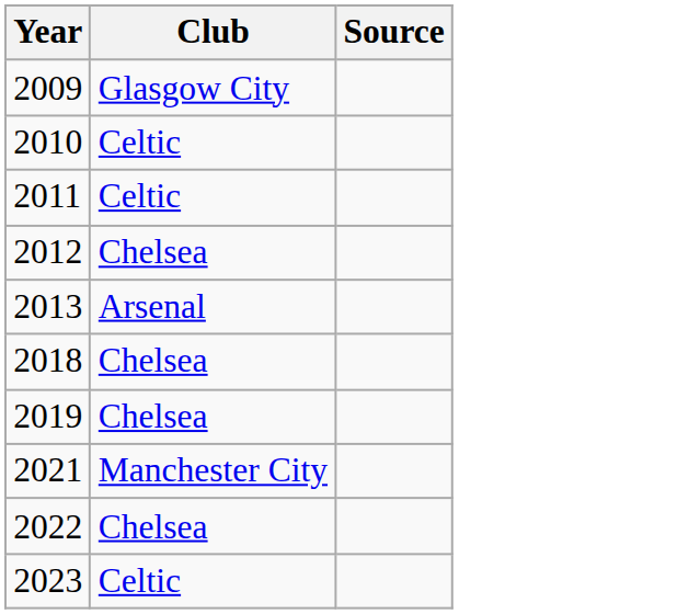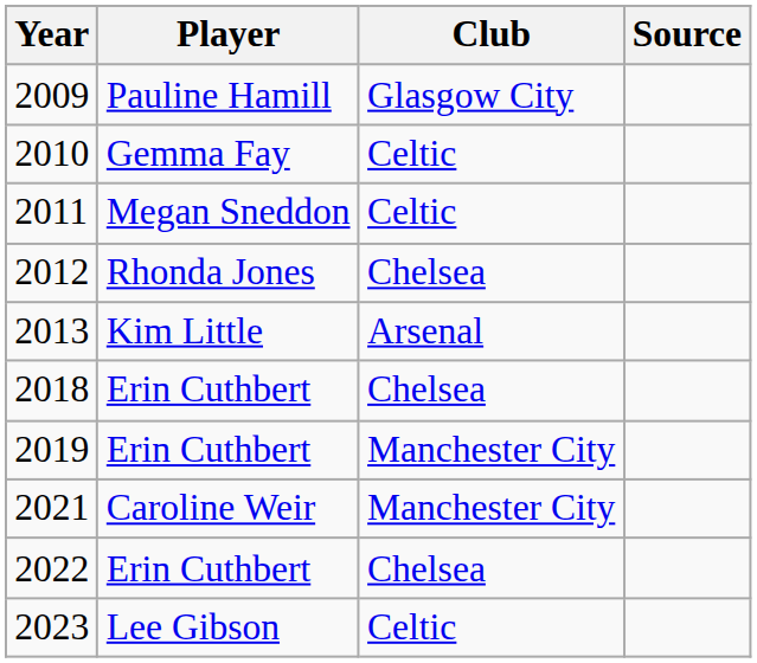+ column: Player | Pauline Hamill | Gemma Fay | Megan Sneddon | Rhonda Jones | Kim Little | Erin Cuthbert | Erin Cuthbert | Caroline Weir | Erin Cuthbert | Lee Gibson
2019 | Club: Chelsea -> Manchester City
